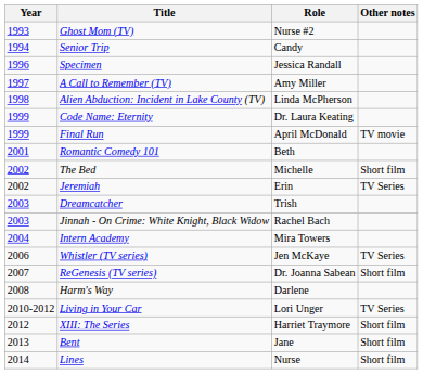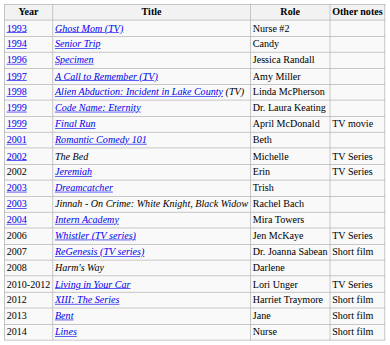The Bed | Other notes: Short film -> TV Series
